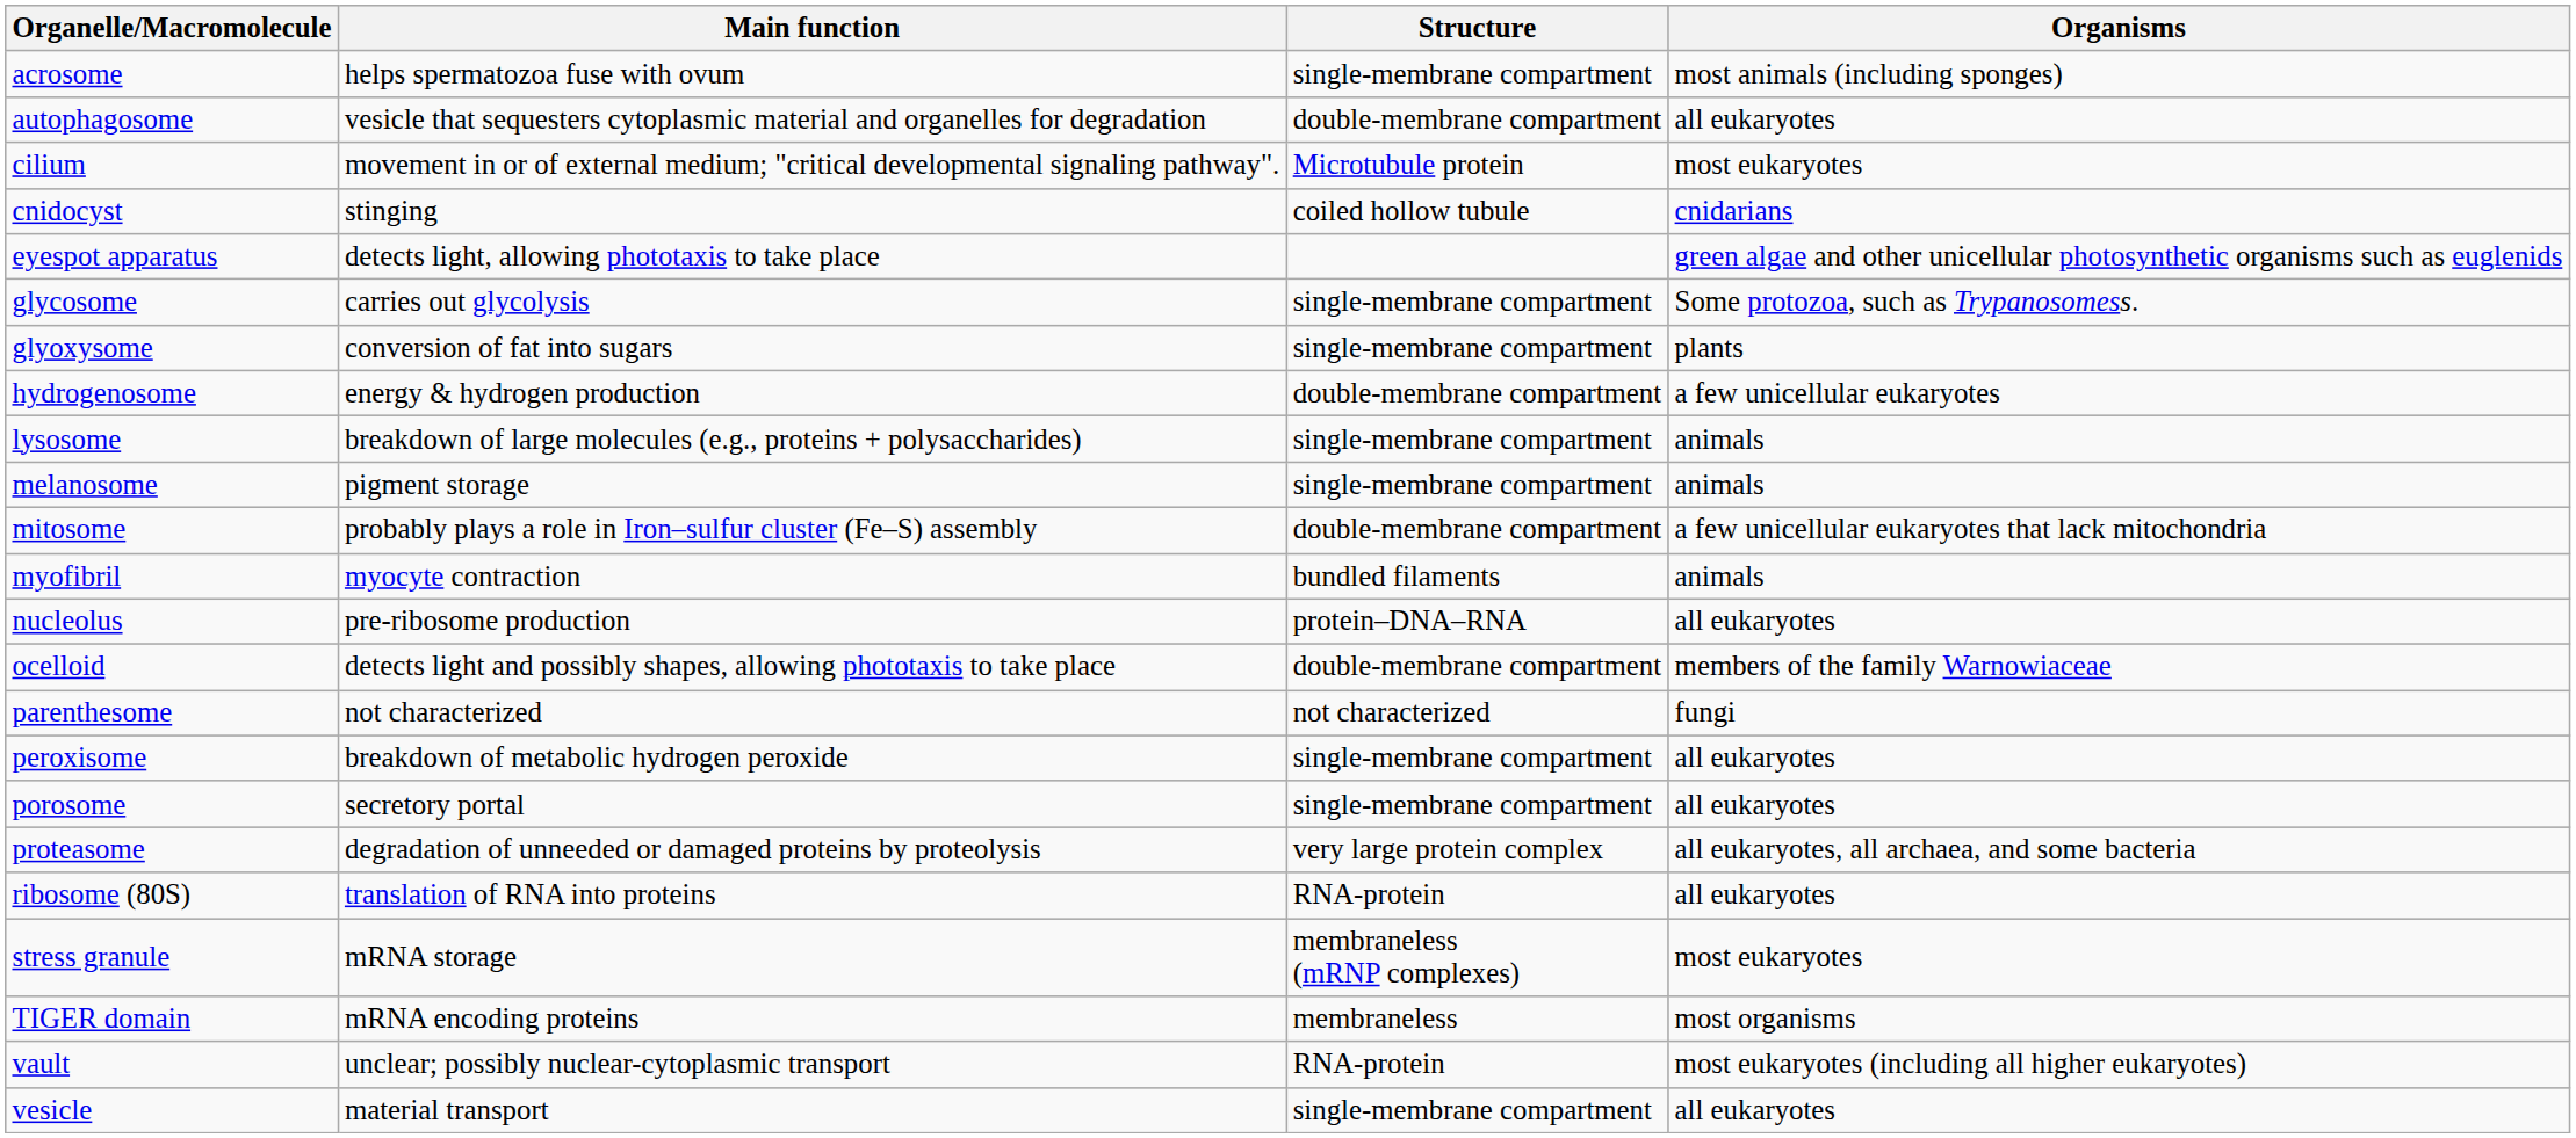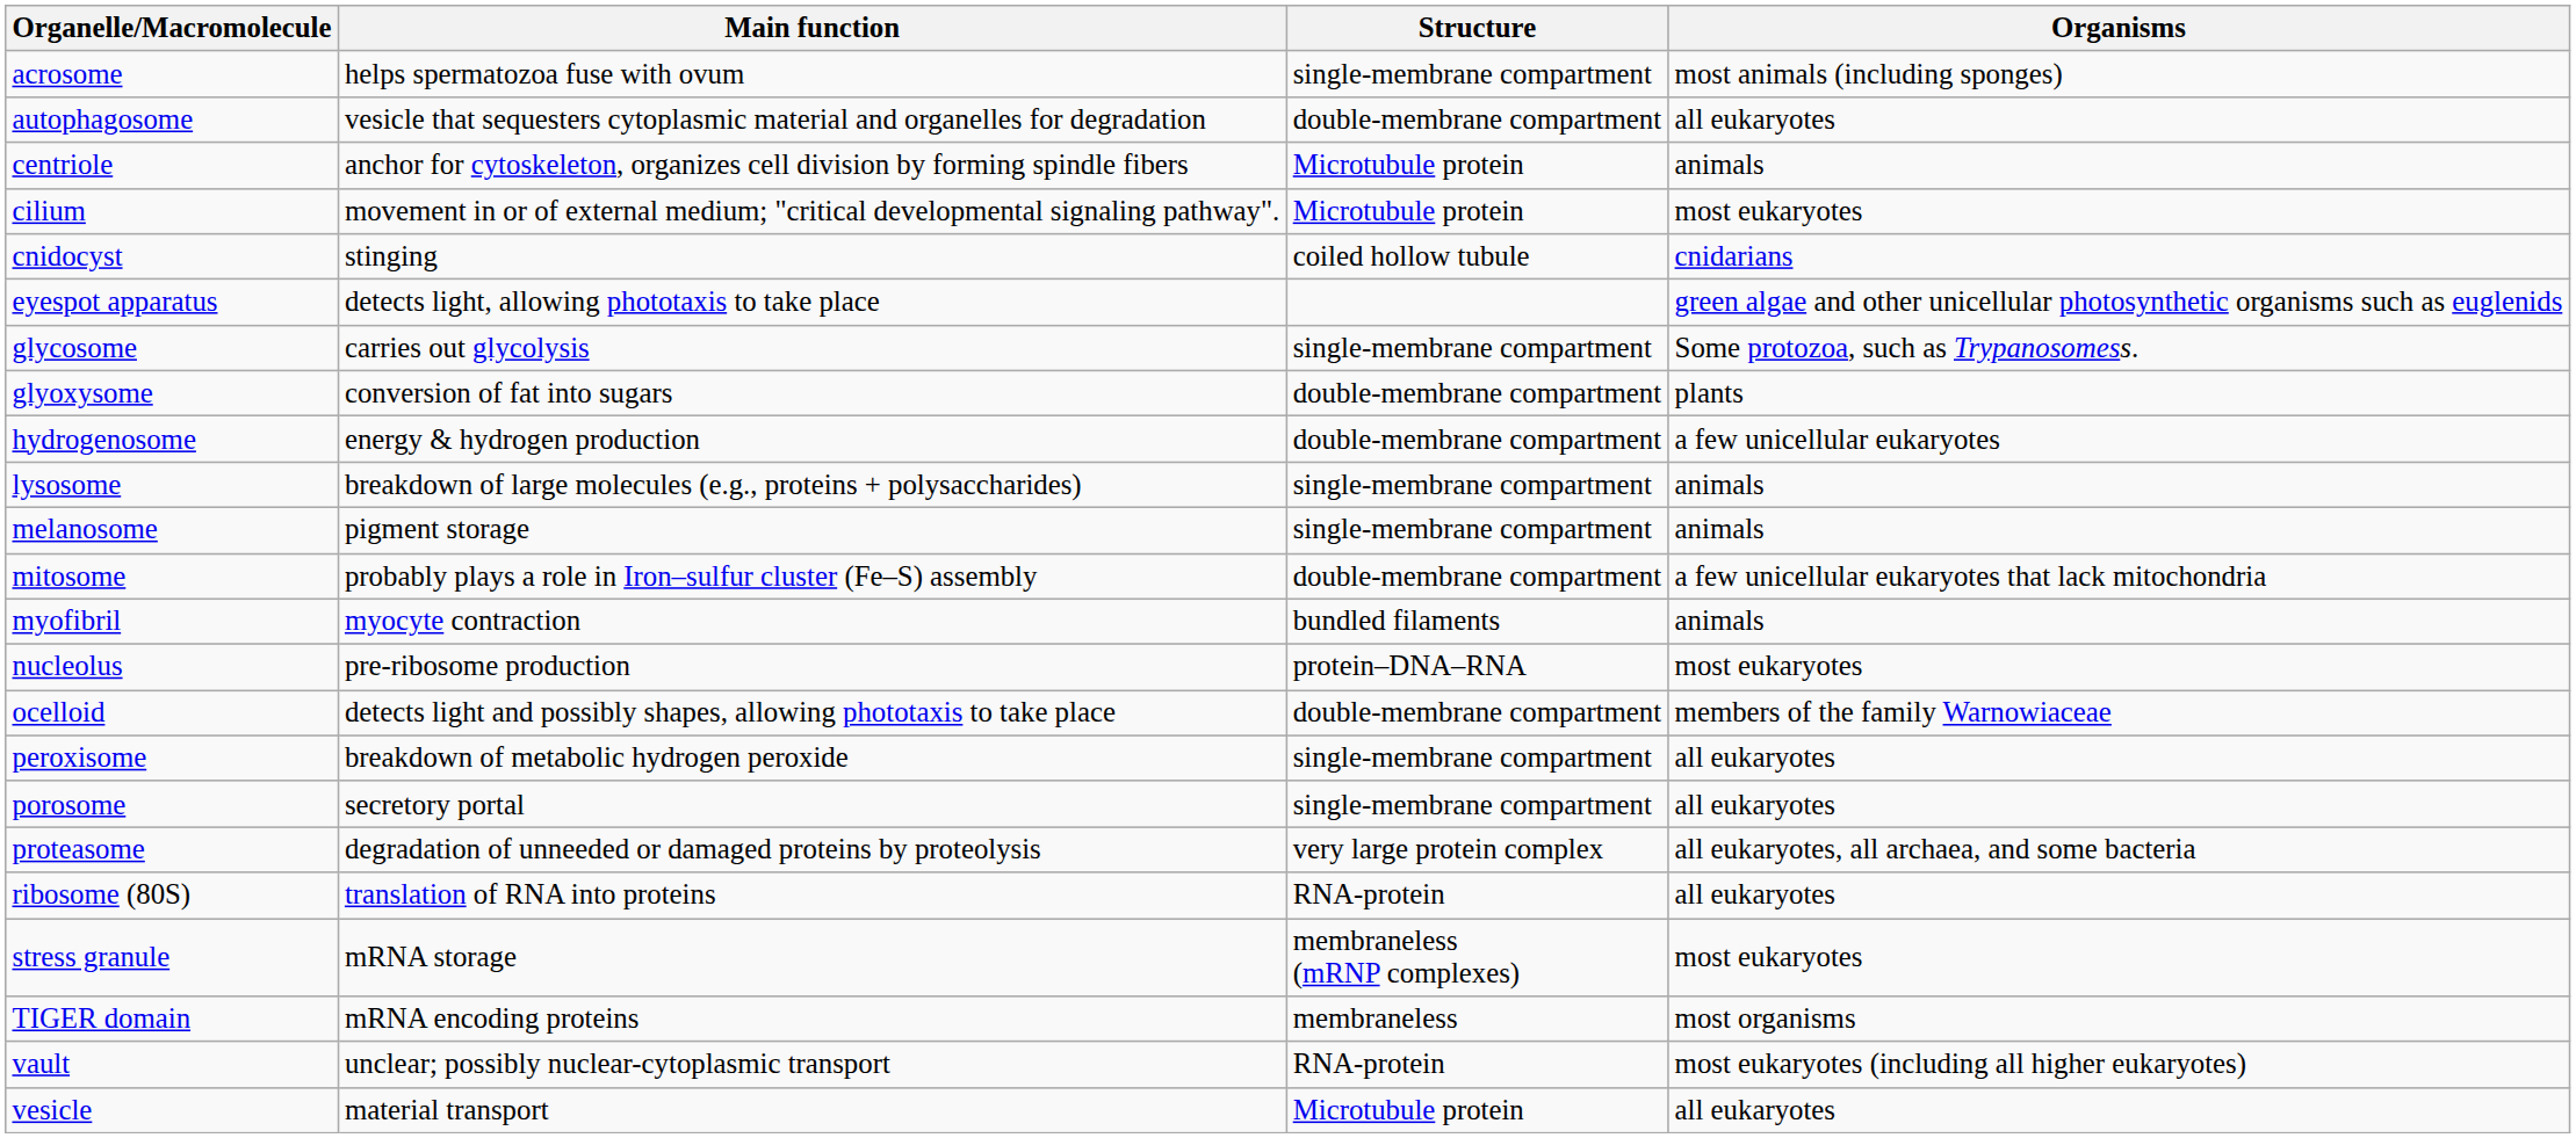+ row: centriole | anchor for cytoskeleton, organizes cell division by forming spindle fibers | Microtubule protein | animals
glyoxysome | Structure: single-membrane compartment -> double-membrane compartment
nucleolus | Organisms: all eukaryotes -> most eukaryotes
- row: parenthesome | not characterized | not characterized | fungi
vesicle | Structure: single-membrane compartment -> Microtubule protein
